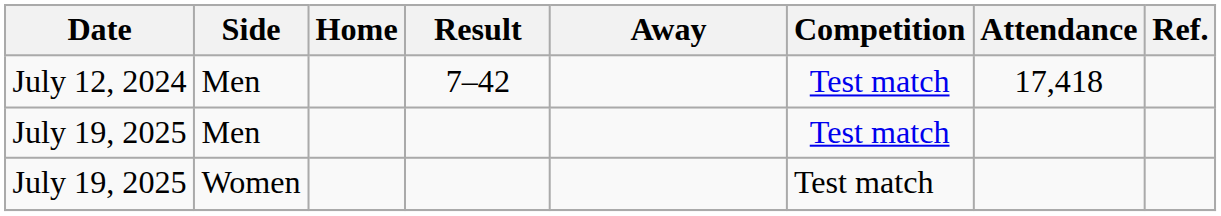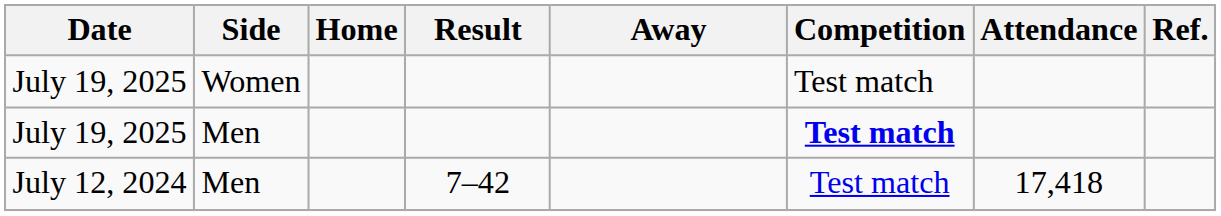rows swapped: July 12, 2024 <-> July 19, 2025 / Women
July 19, 2025 / Men | Competition: normal -> bold
